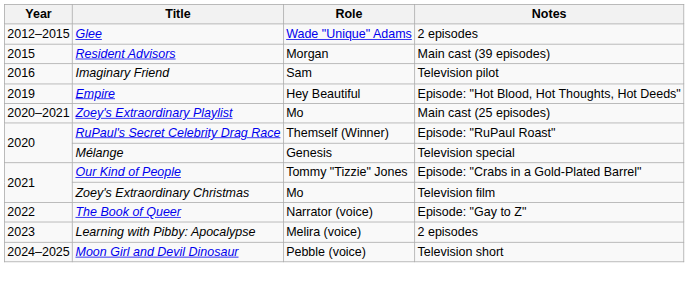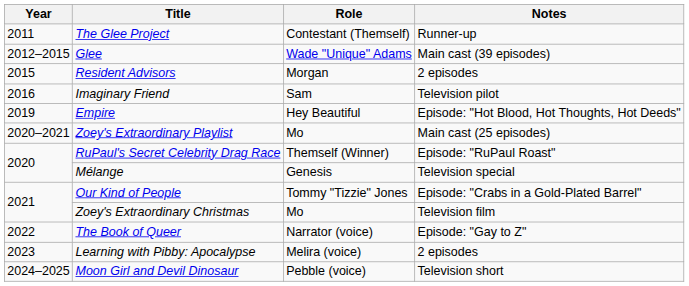+ row: 2011 | The Glee Project | Contestant (Themself) | Runner-up
Glee | Notes: 2 episodes -> Main cast (39 episodes)
Resident Advisors | Notes: Main cast (39 episodes) -> 2 episodes
